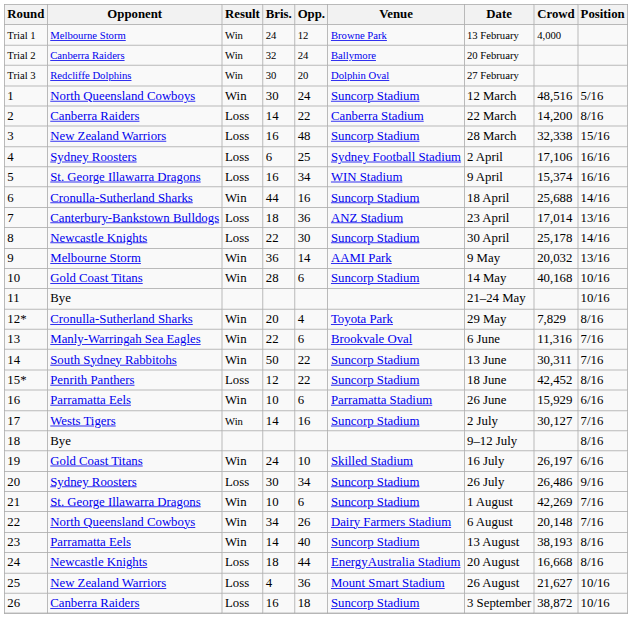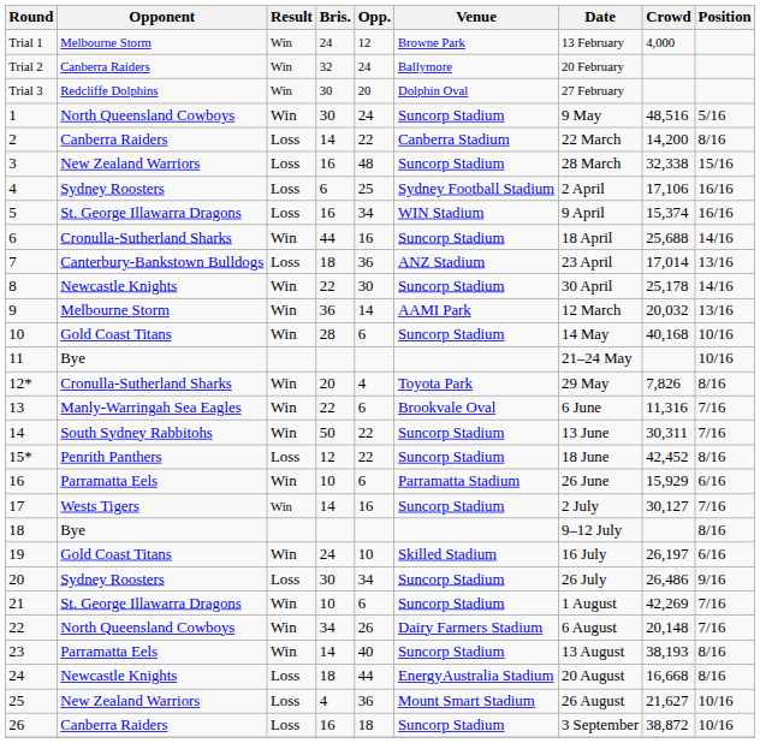1 | Date: 12 March -> 9 May
8 | Result: Loss -> Win
9 | Date: 9 May -> 12 March
12* | Crowd: 7,829 -> 7,826
